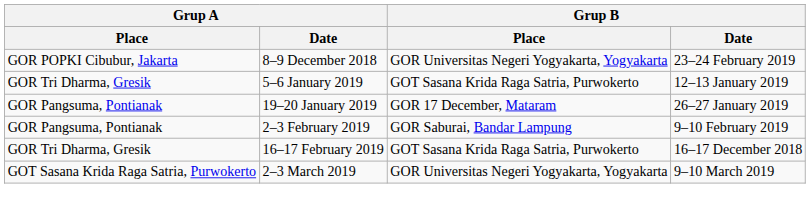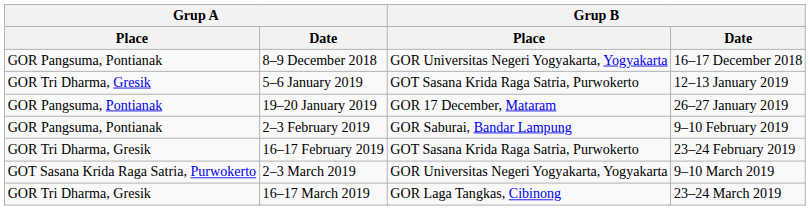8–9 December 2018 | Grup A / Place: GOR POPKI Cibubur, Jakarta -> GOR Pangsuma, Pontianak
8–9 December 2018 | Grup B / Date: 23–24 February 2019 -> 16–17 December 2018
16–17 February 2019 | Grup B / Date: 16–17 December 2018 -> 23–24 February 2019
+ row: GOR Tri Dharma, Gresik | 16–17 March 2019 | GOR Laga Tangkas, Cibinong | 23–24 March 2019
